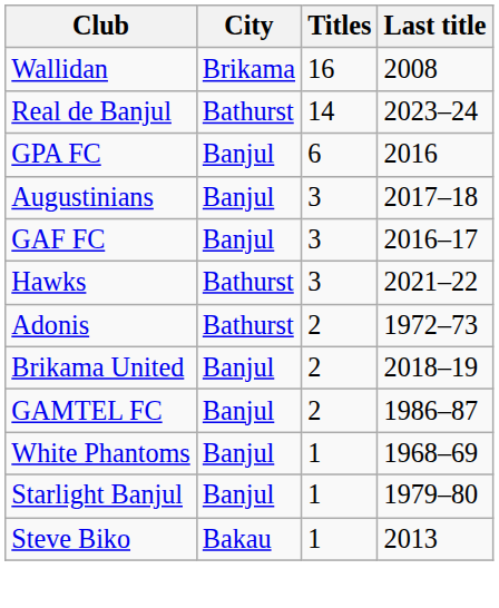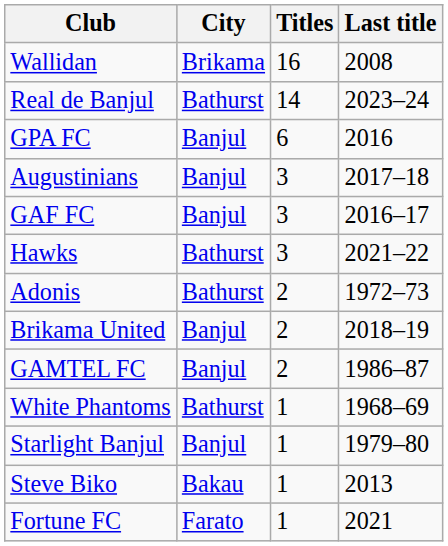White Phantoms | City: Banjul -> Bathurst
+ row: Fortune FC | Farato | 1 | 2021
